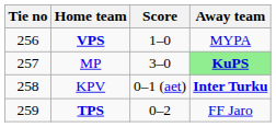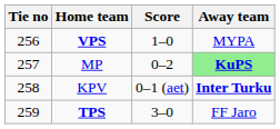MP | Score: 3–0 -> 0–2
TPS | Score: 0–2 -> 3–0
